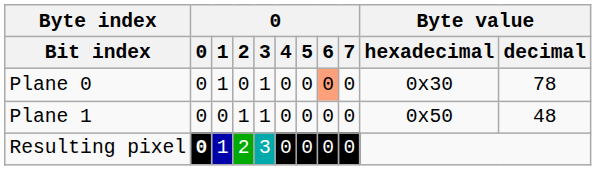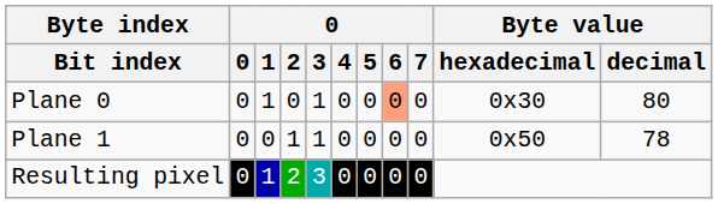Plane 0 | Byte value / decimal: 78 -> 80
Plane 1 | Byte value / decimal: 48 -> 78
Resulting pixel | 0: bold -> normal
